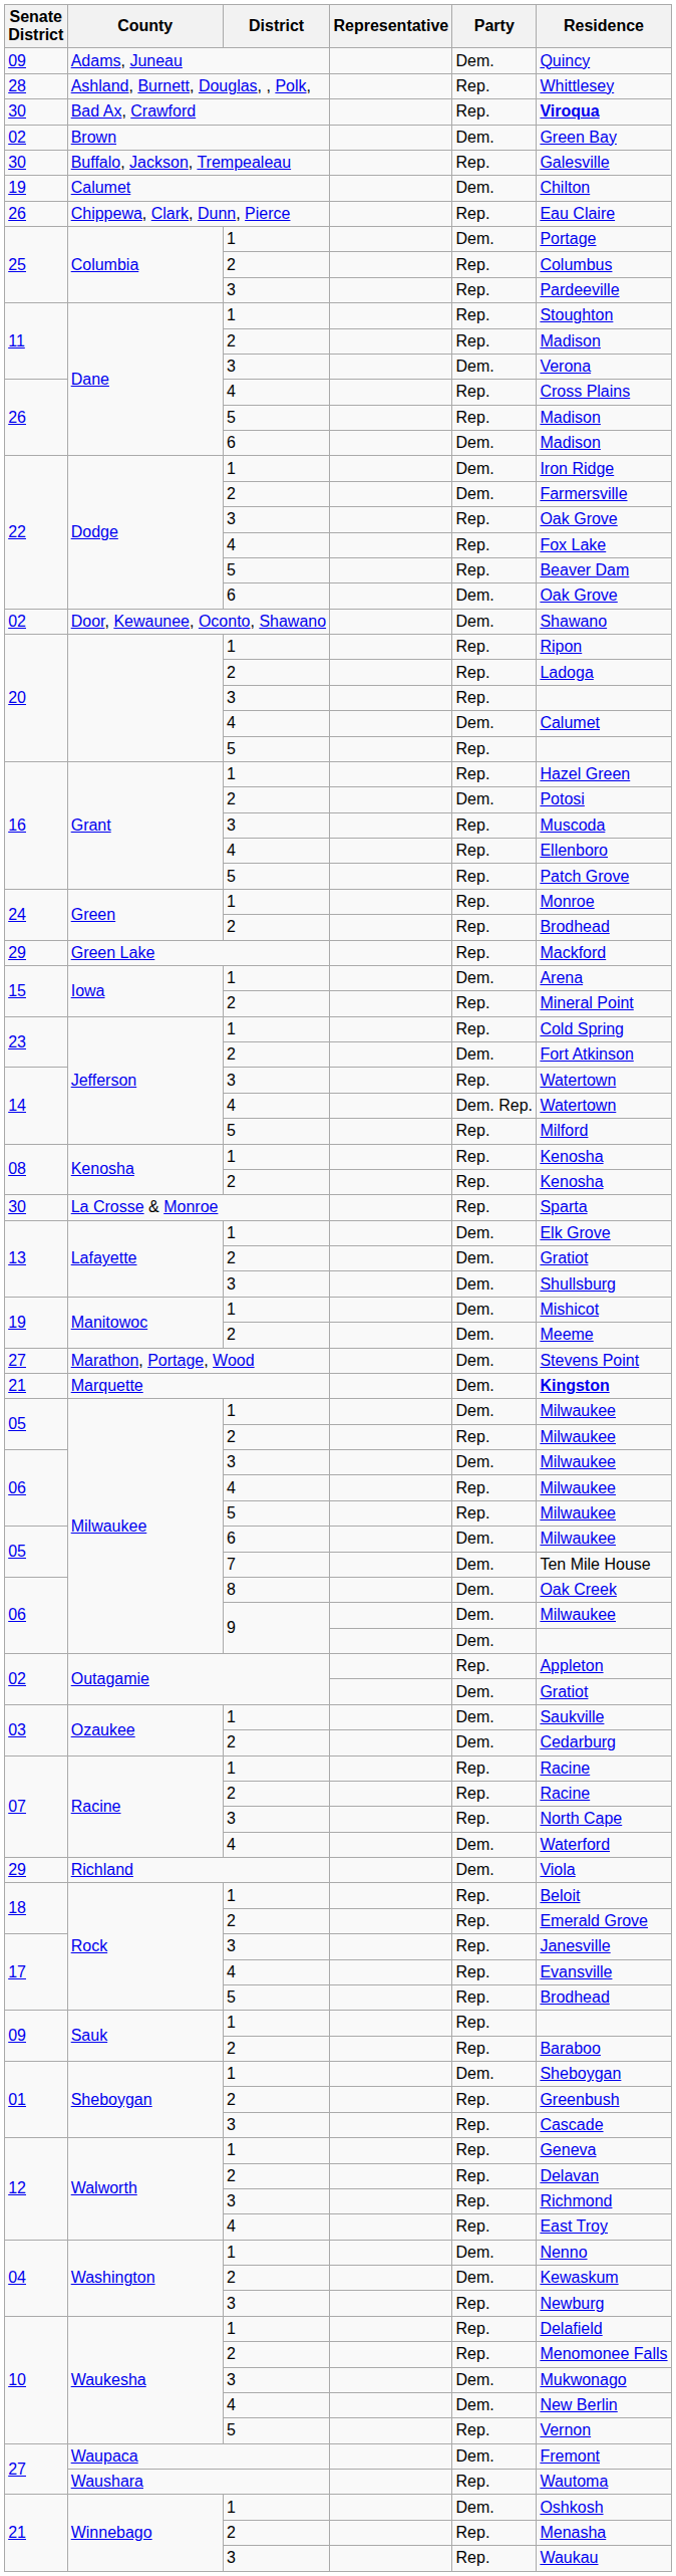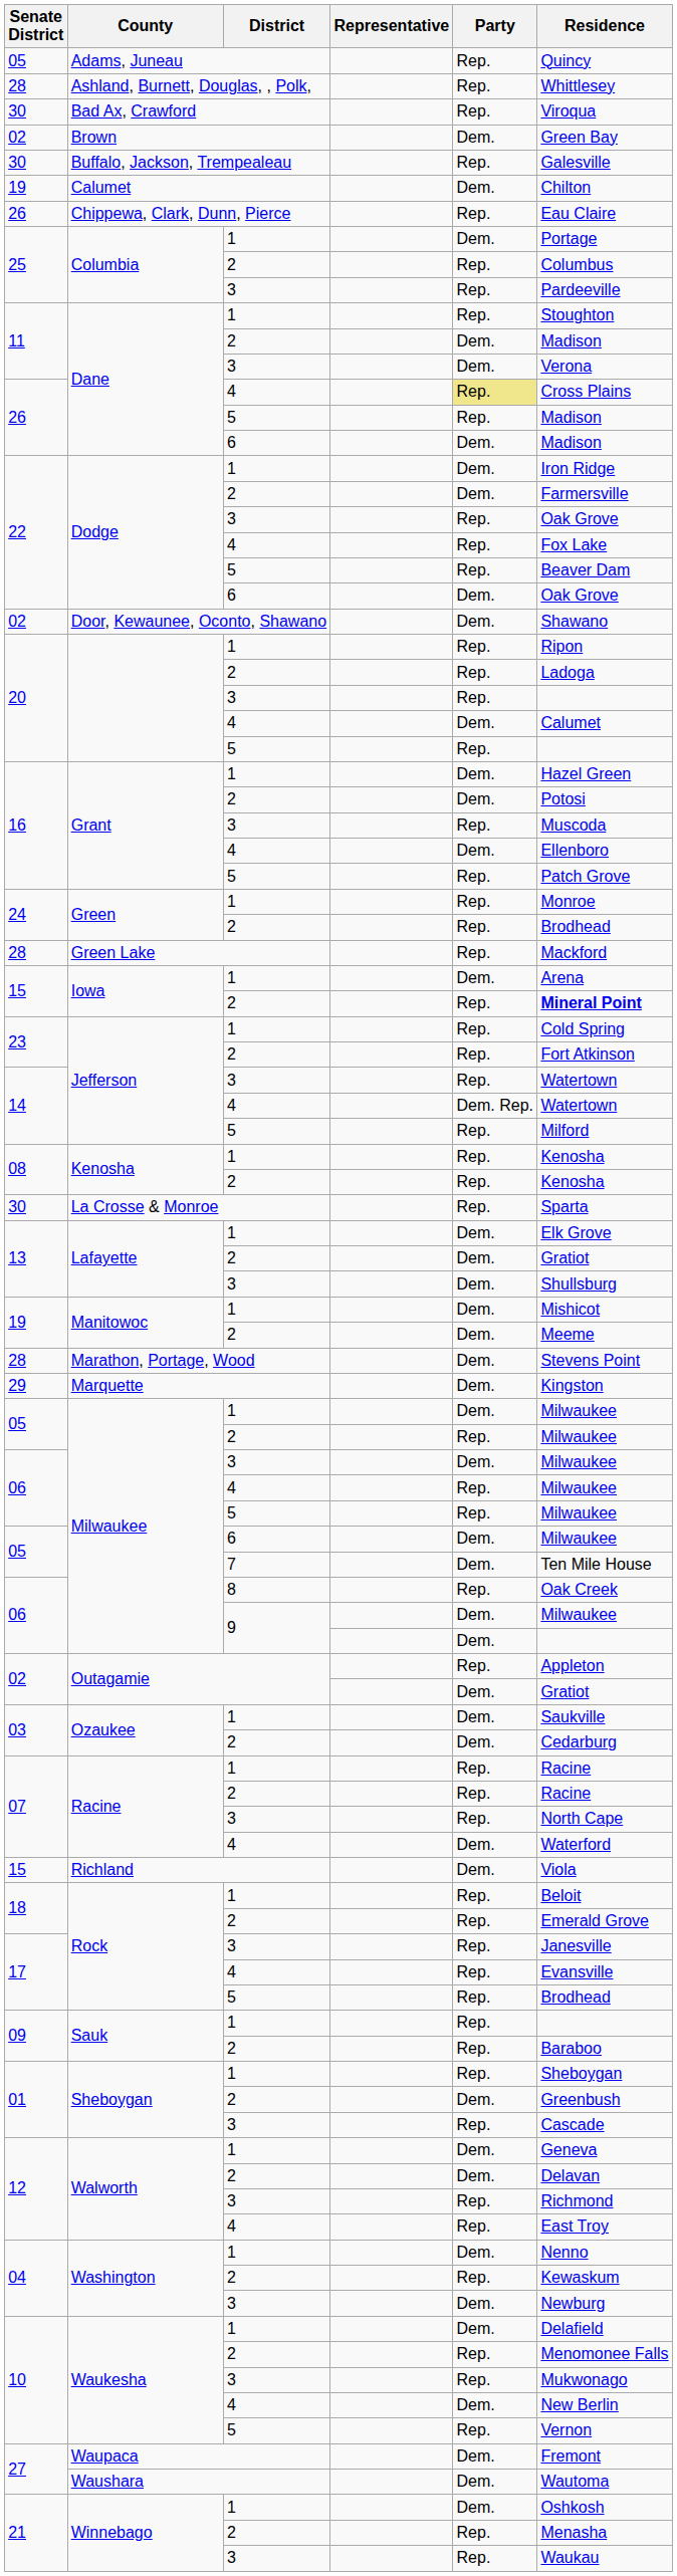Adams, Juneau | Senate District: 09 -> 05
Adams, Juneau | Party: Dem. -> Rep.
Bad Ax, Crawford | Residence: bold -> normal
Dane / 2 | Party: Rep. -> Dem.
Dane / 4 | Party: no background -> khaki background
Grant / 1 | Party: Rep. -> Dem.
Grant / 4 | Party: Rep. -> Dem.
Green Lake | Senate District: 29 -> 28
Iowa / 2 | Residence: normal -> bold
Jefferson / 2 | Party: Dem. -> Rep.
Marathon, Portage, Wood | Senate District: 27 -> 28
Marquette | Senate District: 21 -> 29
Marquette | Residence: bold -> normal
Milwaukee / 8 | Party: Dem. -> Rep.
Richland | Senate District: 29 -> 15
Sheboygan / 1 | Party: Dem. -> Rep.
Sheboygan / 2 | Party: Rep. -> Dem.
Walworth / 1 | Party: Rep. -> Dem.
Walworth / 2 | Party: Rep. -> Dem.
Washington / 2 | Party: Dem. -> Rep.
Washington / 3 | Party: Rep. -> Dem.
Waukesha / 1 | Party: Rep. -> Dem.
Waukesha / 3 | Party: Dem. -> Rep.
Waushara | Party: Rep. -> Dem.
